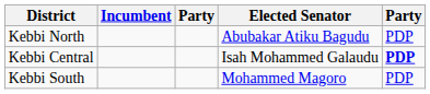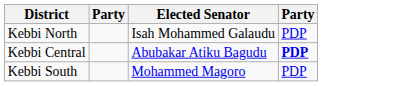- column: Incumbent
Kebbi North | Elected Senator: Abubakar Atiku Bagudu -> Isah Mohammed Galaudu
Kebbi Central | Elected Senator: Isah Mohammed Galaudu -> Abubakar Atiku Bagudu
